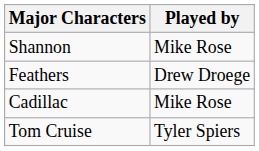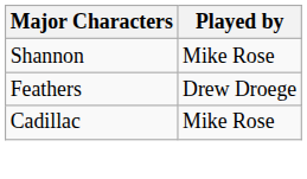- row: Tom Cruise | Tyler Spiers
